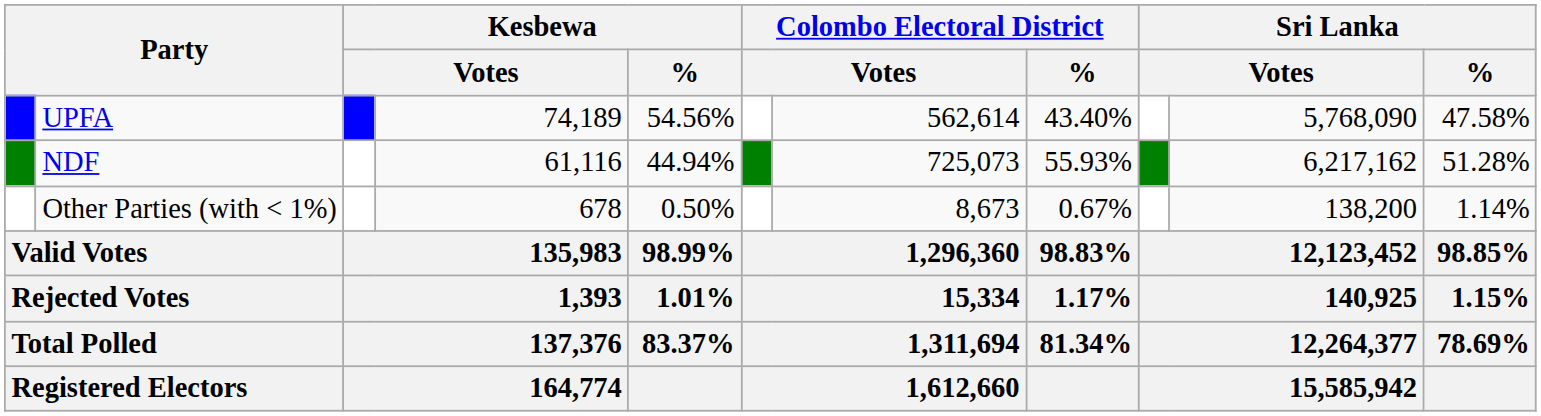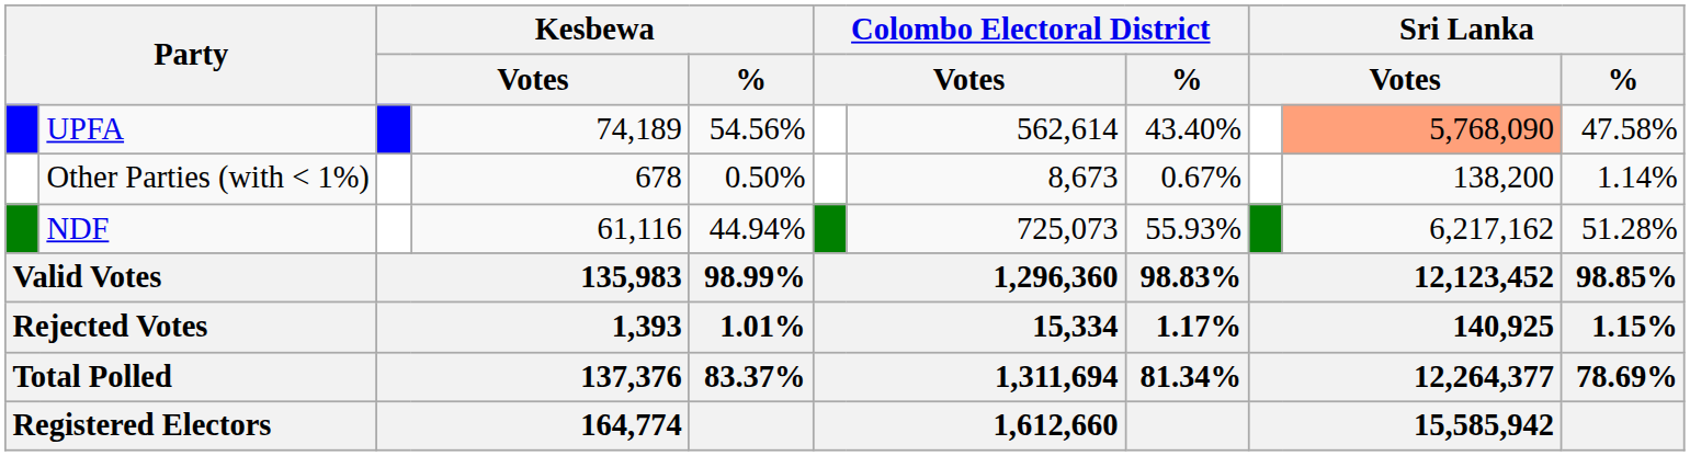UPFA | column 10: no background -> lightsalmon background
rows swapped: NDF <-> Other Parties (with < 1%)
